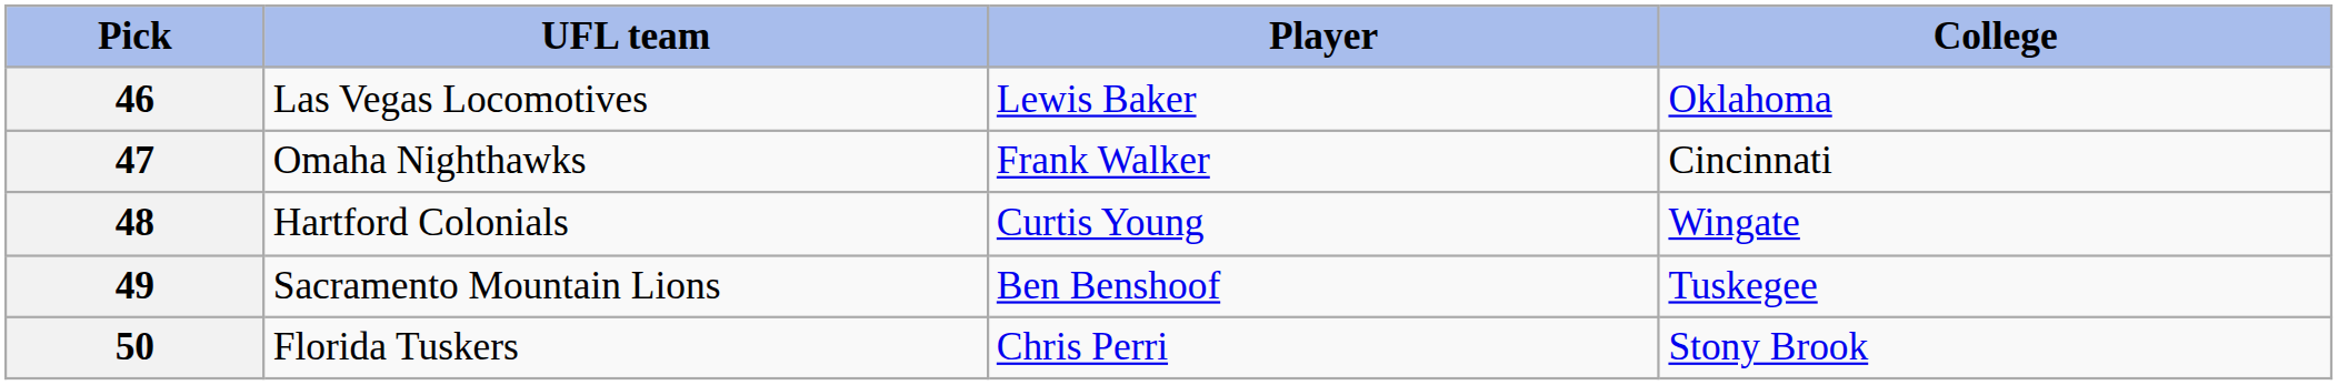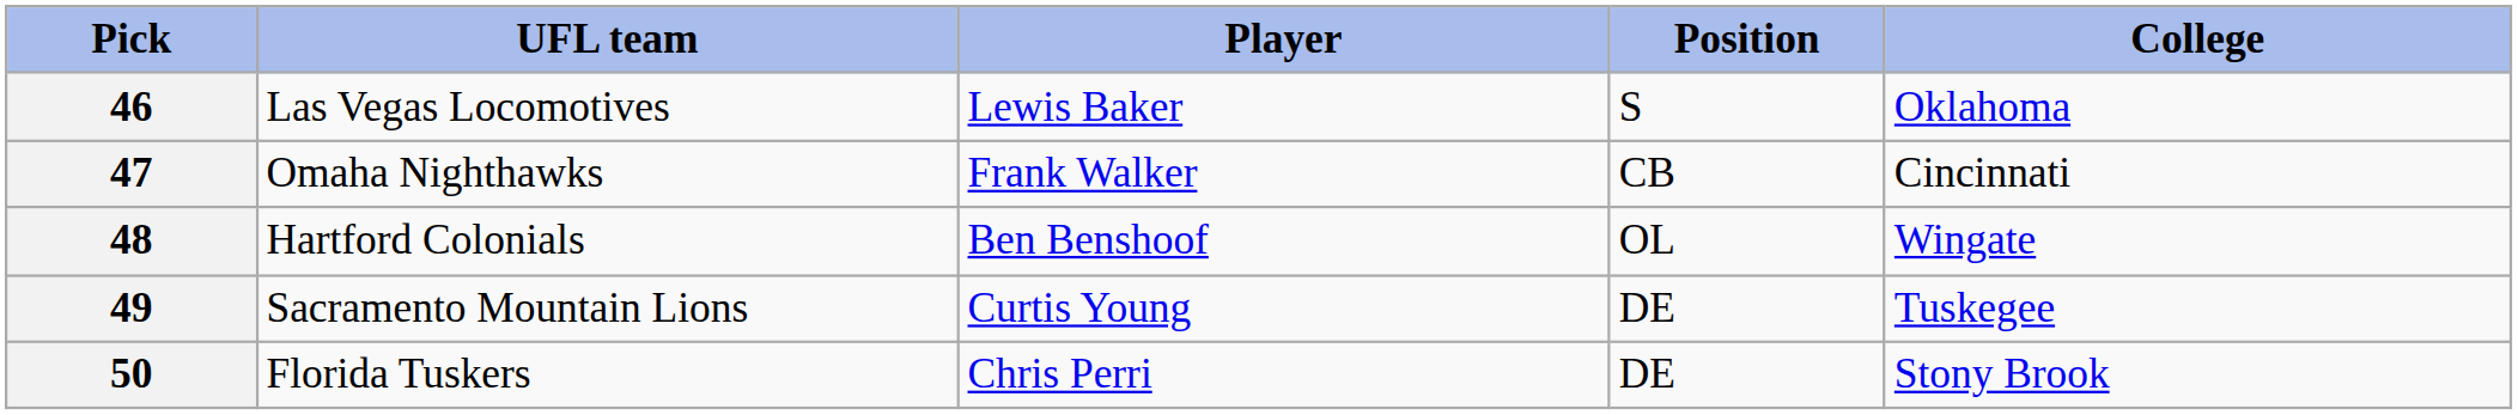+ column: Position | S | CB | OL | DE | DE
48 | Player: Curtis Young -> Ben Benshoof
49 | Player: Ben Benshoof -> Curtis Young
